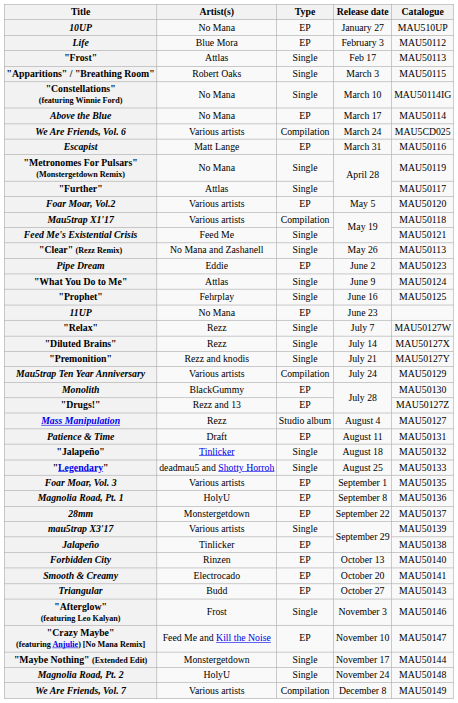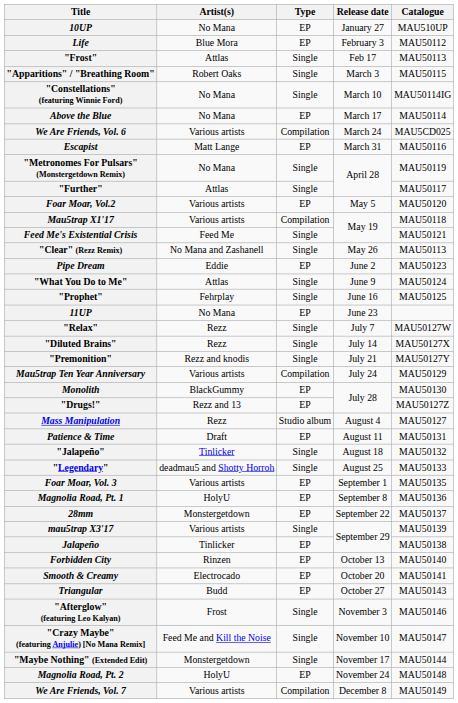"Crazy Maybe" (featuring Anjulie) [No Mana Remix] | Type: EP -> Single
Magnolia Road, Pt. 2 | Type: Single -> EP
